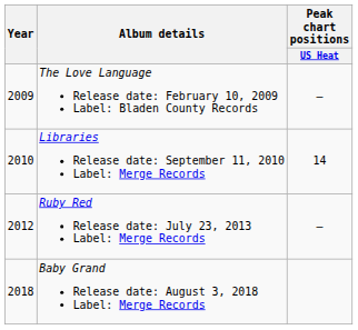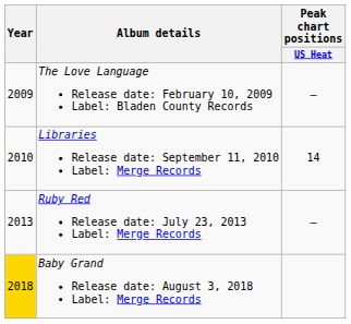Ruby Red Release date: July 23, 2013 Label: Merge Records | Year: 2012 -> 2013
Baby Grand Release date: August 3, 2018 Label: Merge Records | Year: no background -> gold background
